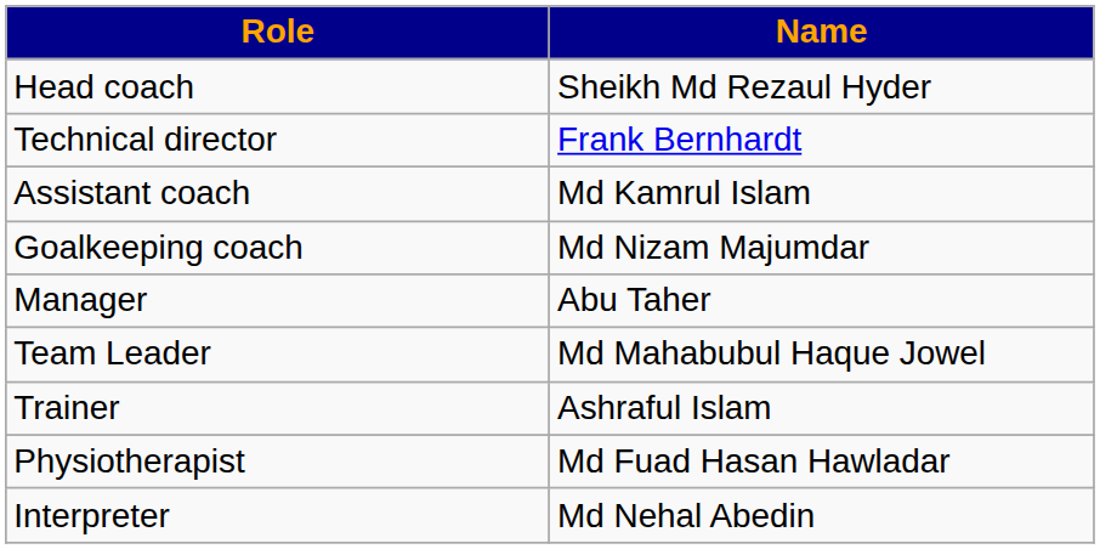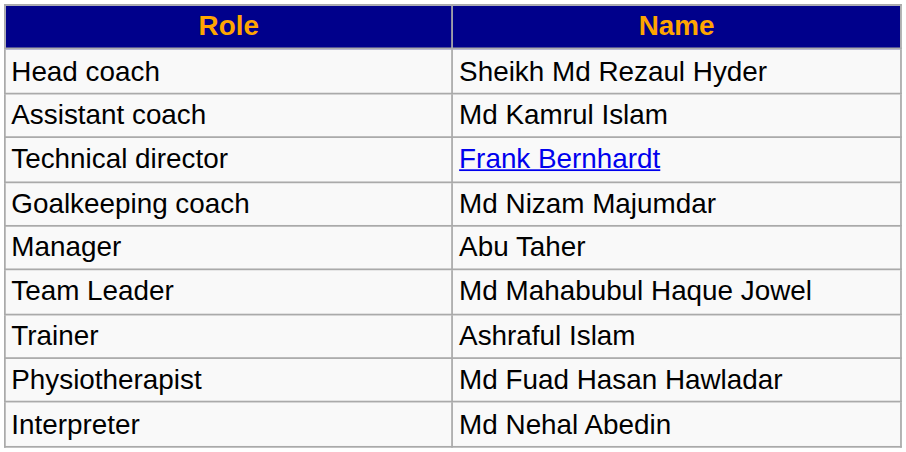rows swapped: Technical director <-> Assistant coach
